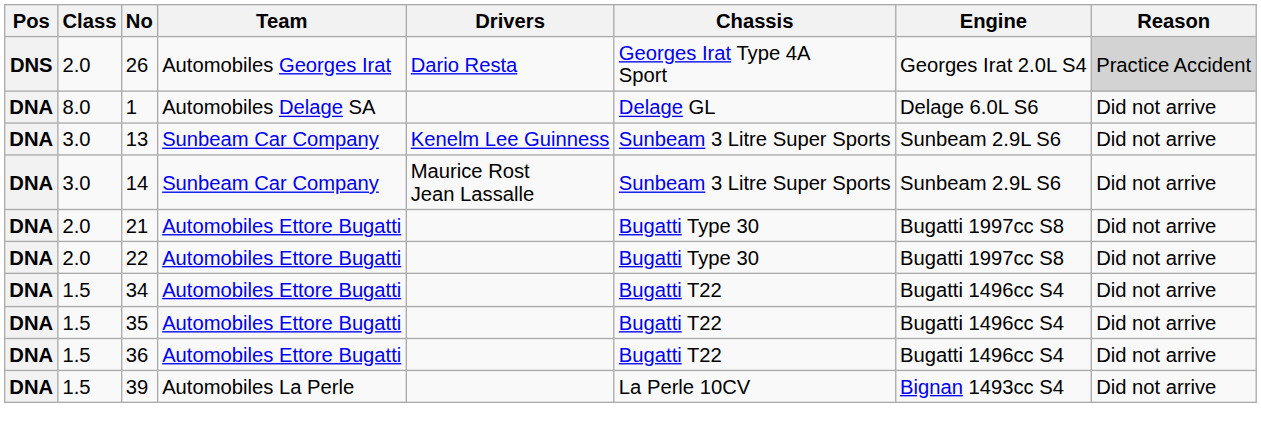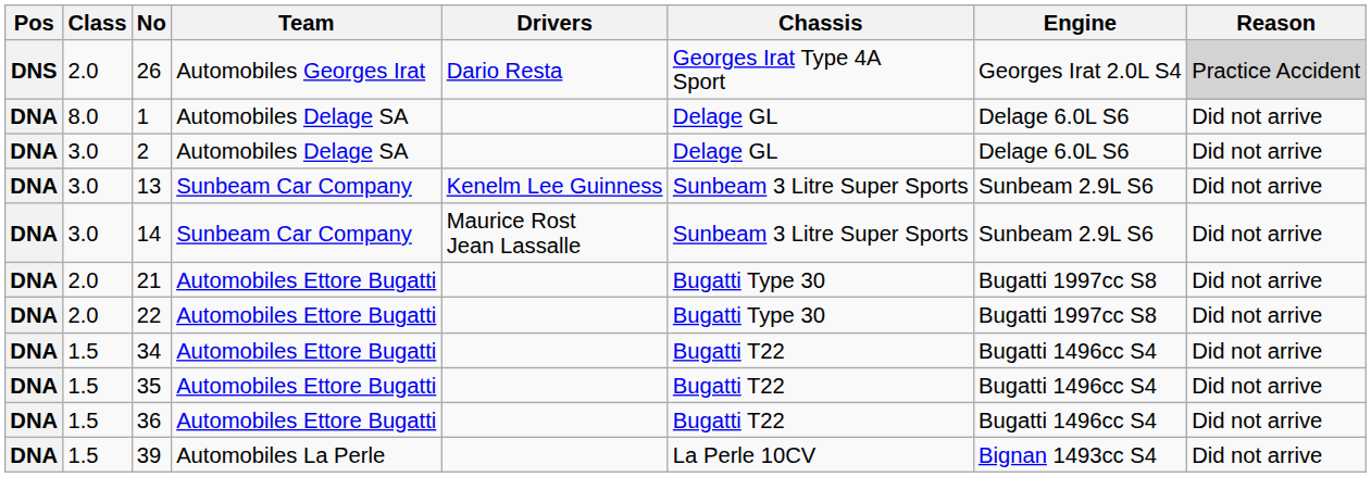+ row: DNA | 3.0 | 2 | Automobiles Delage SA | Delage GL | Delage 6.0L S6 | Did not arrive
